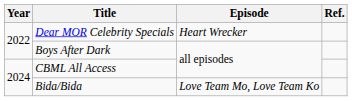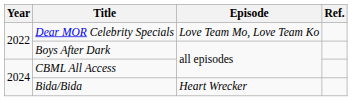Dear MOR Celebrity Specials | Episode: Heart Wrecker -> Love Team Mo, Love Team Ko
Bida/Bida | Episode: Love Team Mo, Love Team Ko -> Heart Wrecker
